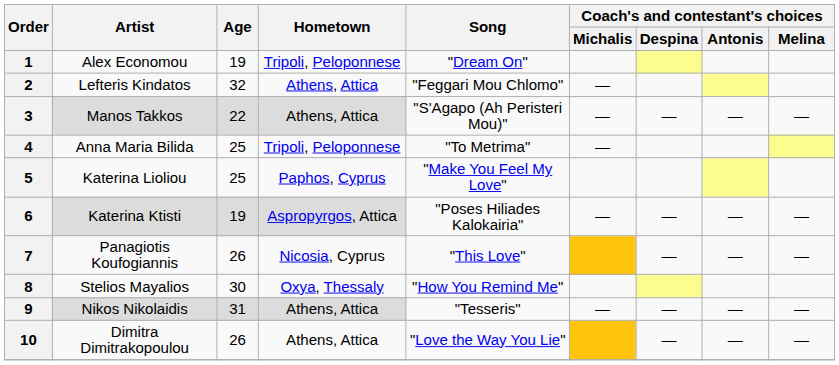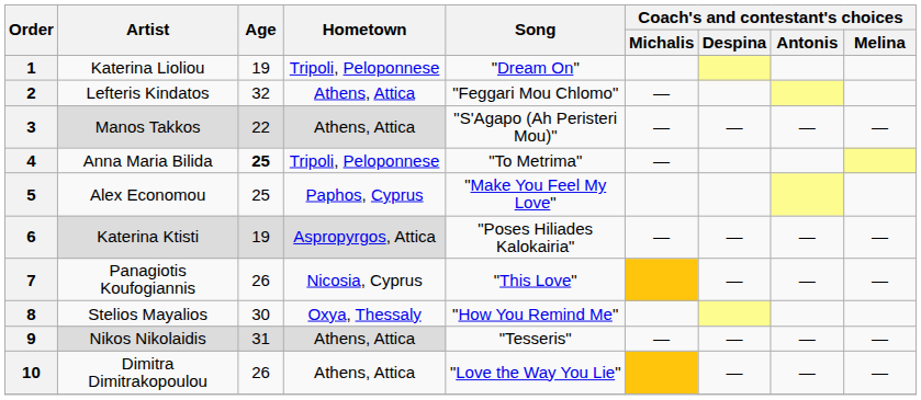1 | Artist: Alex Economou -> Katerina Lioliou
4 | Age: normal -> bold
5 | Artist: Katerina Lioliou -> Alex Economou
